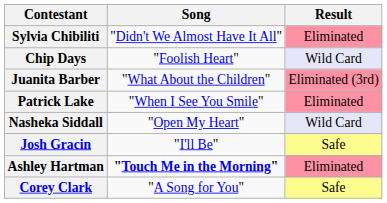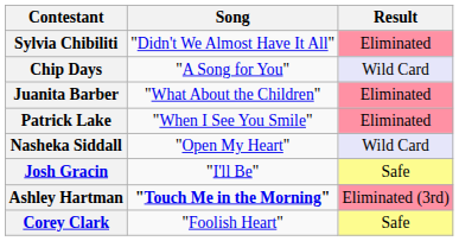Chip Days | Song: "Foolish Heart" -> "A Song for You"
Juanita Barber | Result: Eliminated (3rd) -> Eliminated
Ashley Hartman | Result: Eliminated -> Eliminated (3rd)
Corey Clark | Song: "A Song for You" -> "Foolish Heart"
